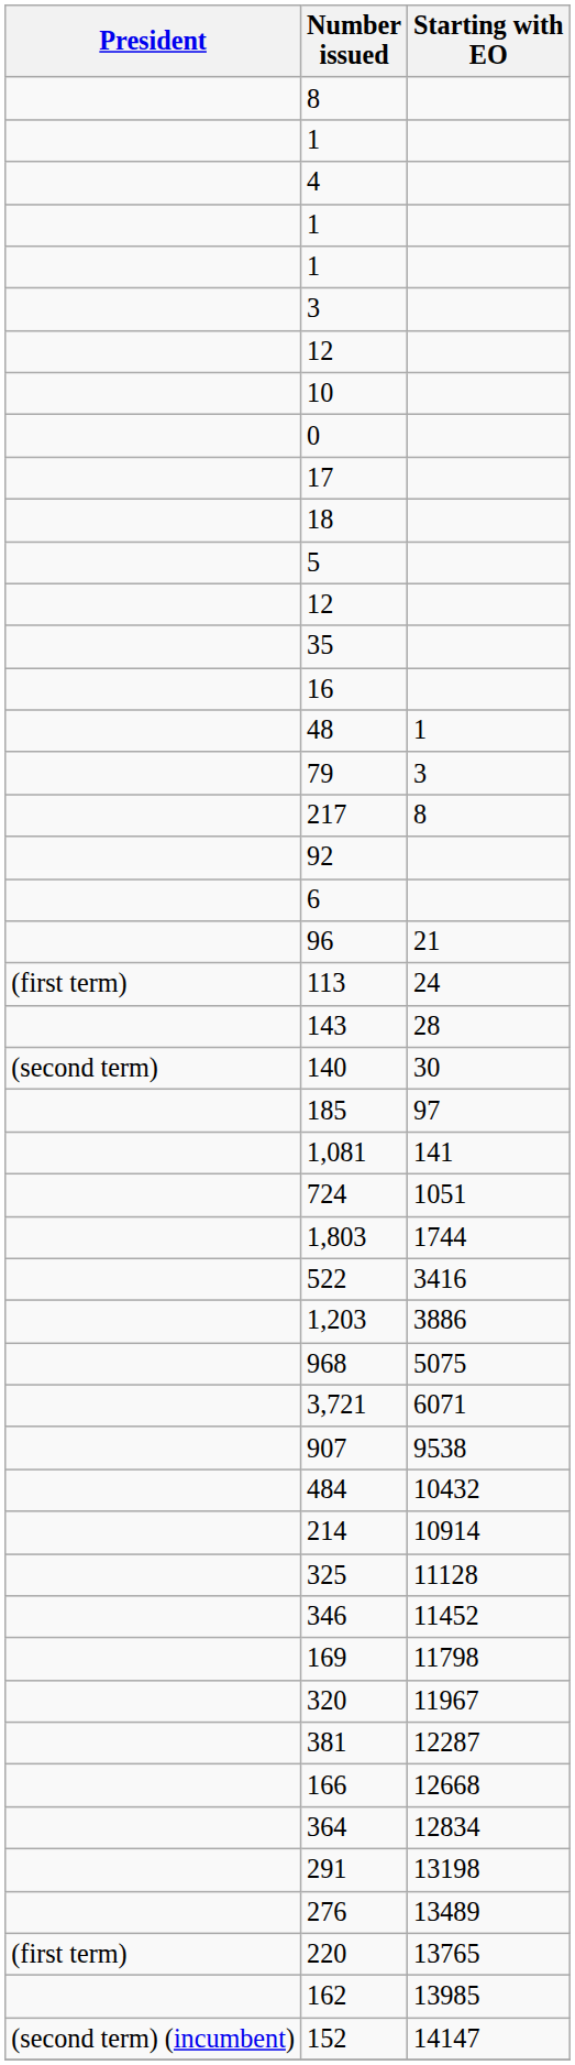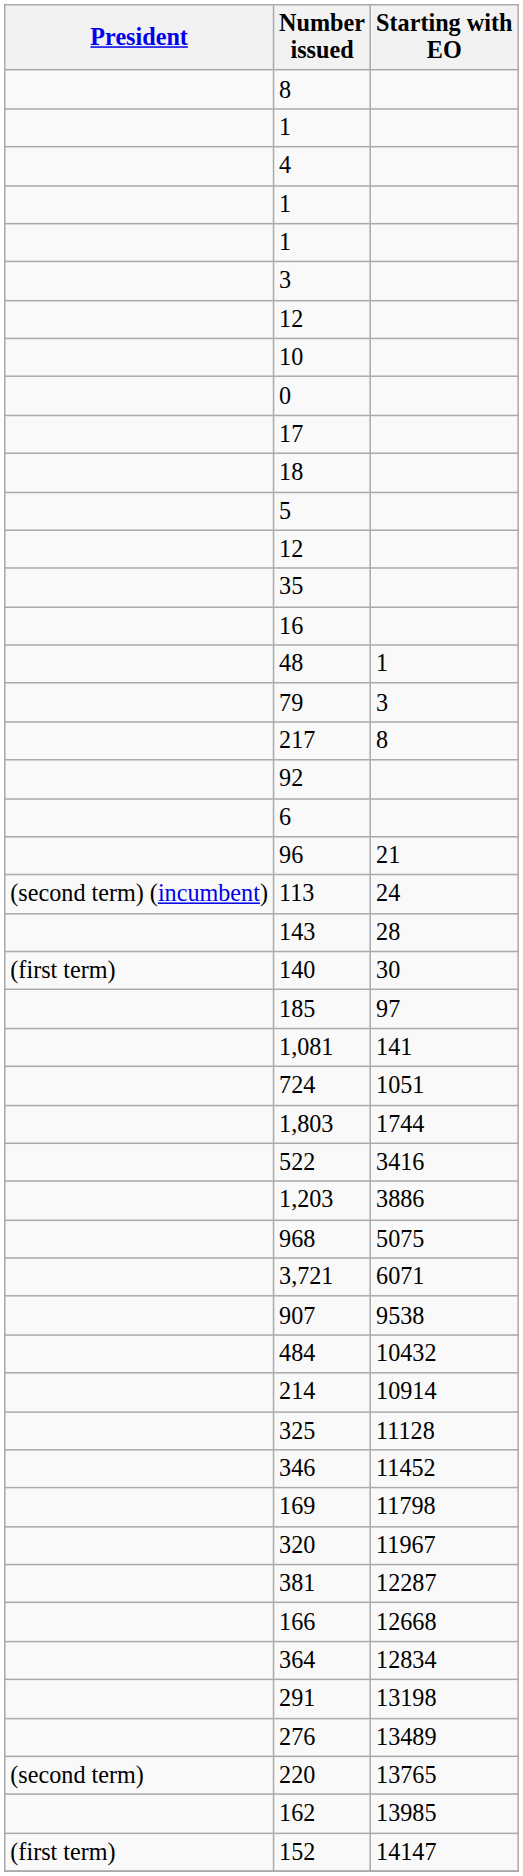113 | President: (first term) -> (second term) (incumbent)
140 | President: (second term) -> (first term)
220 | President: (first term) -> (second term)
152 | President: (second term) (incumbent) -> (first term)
